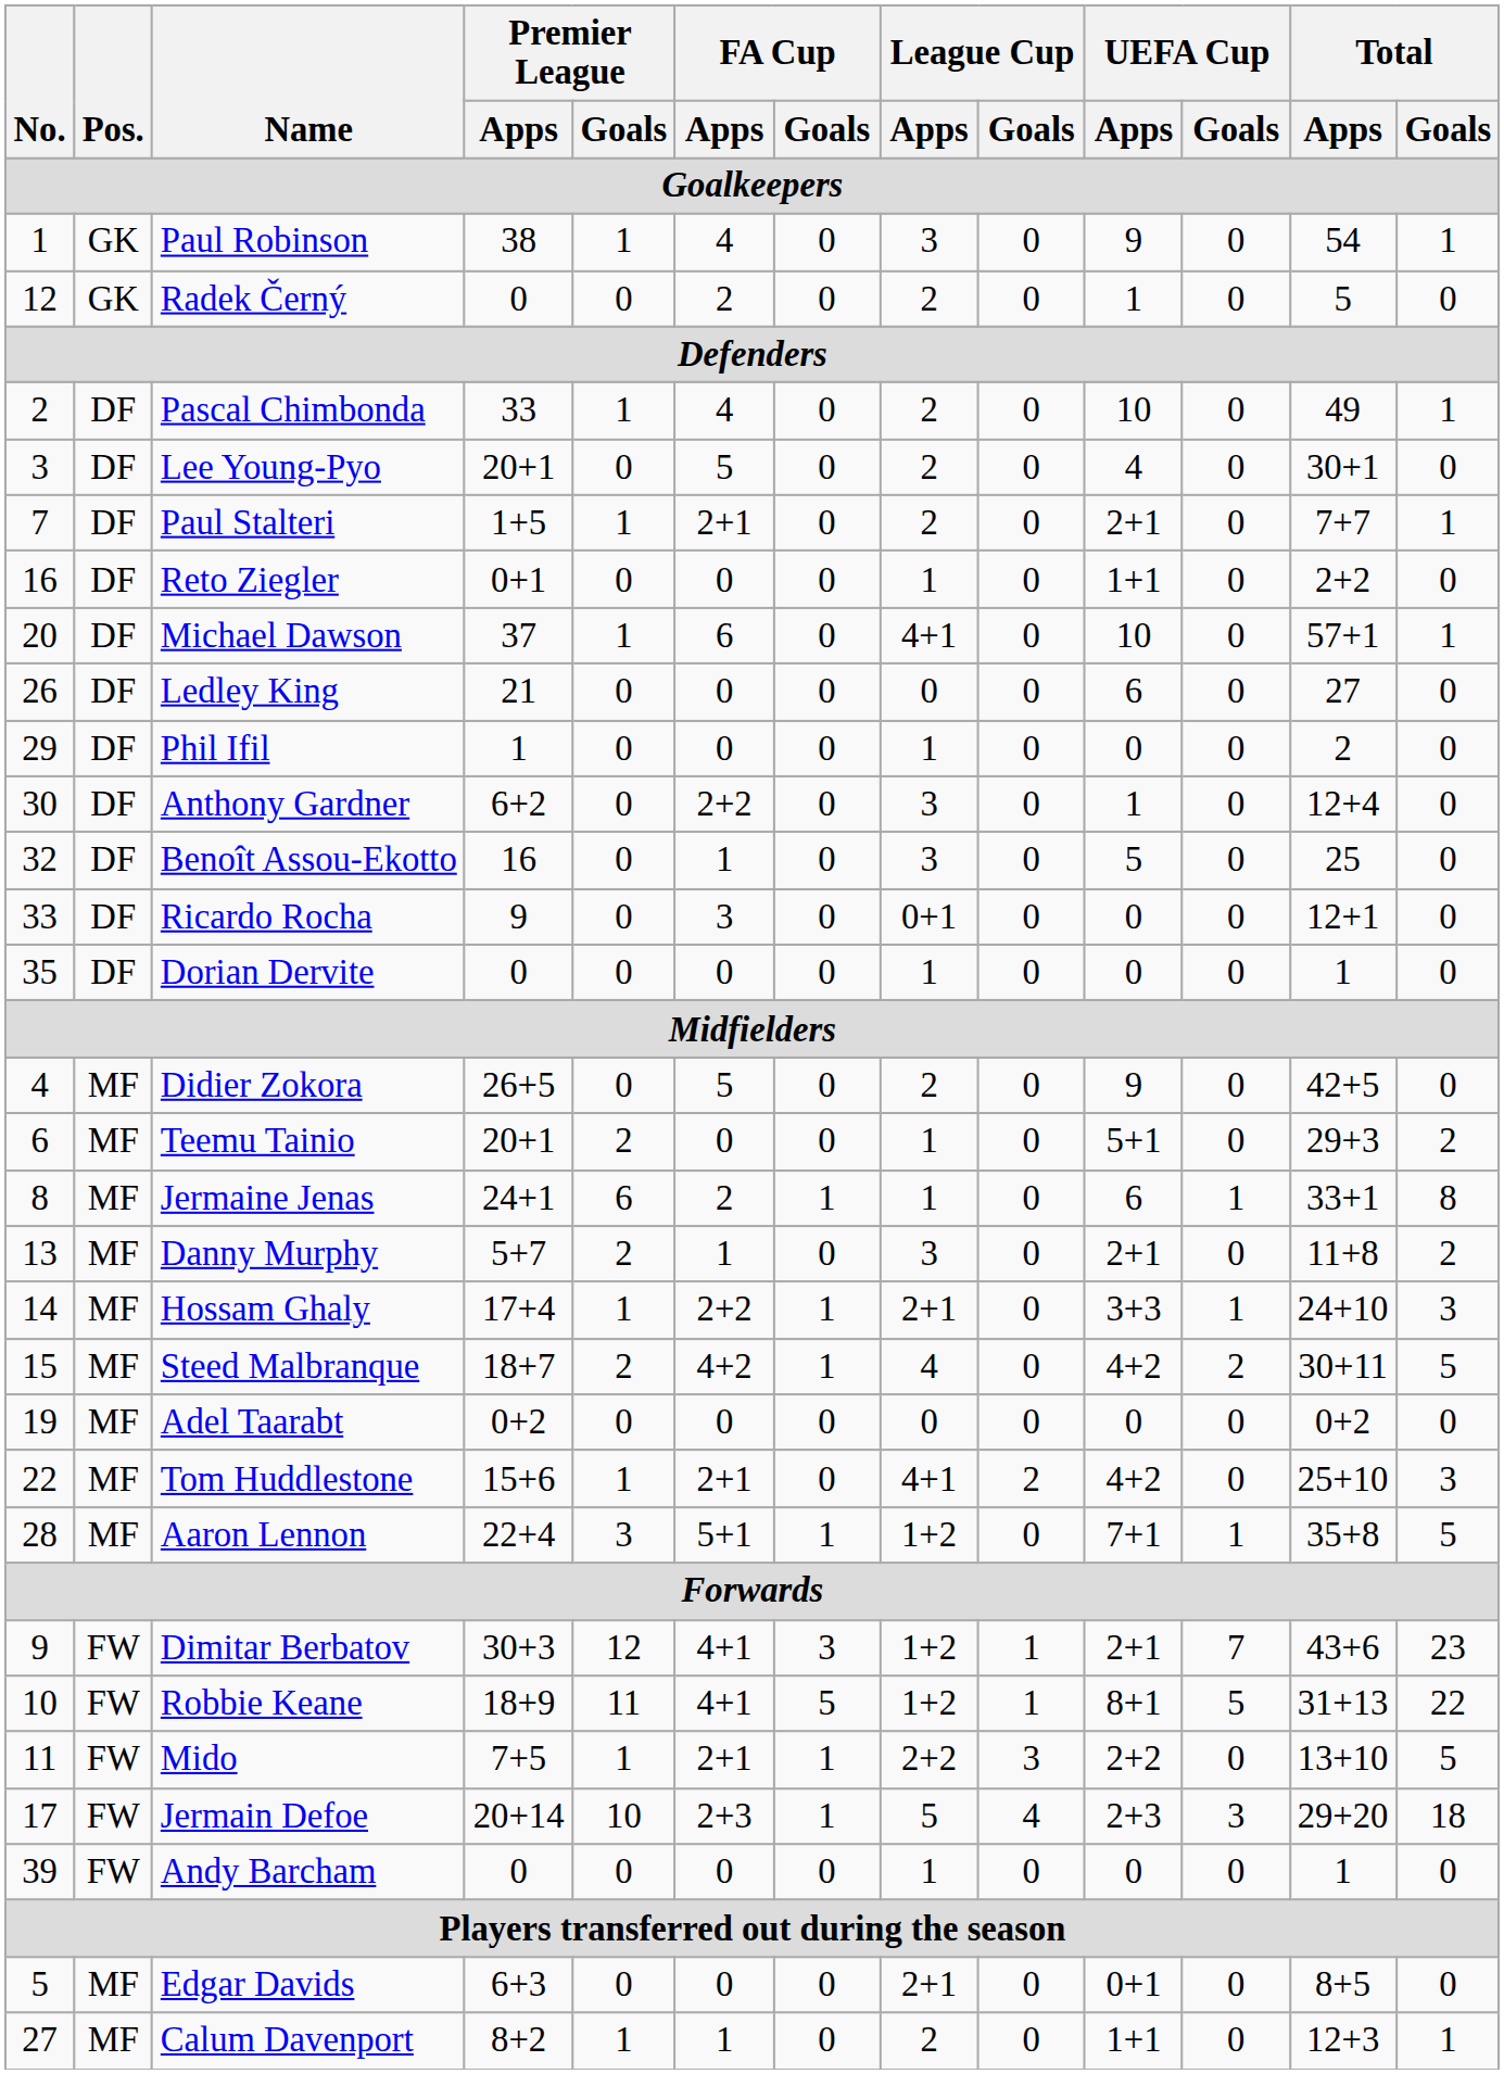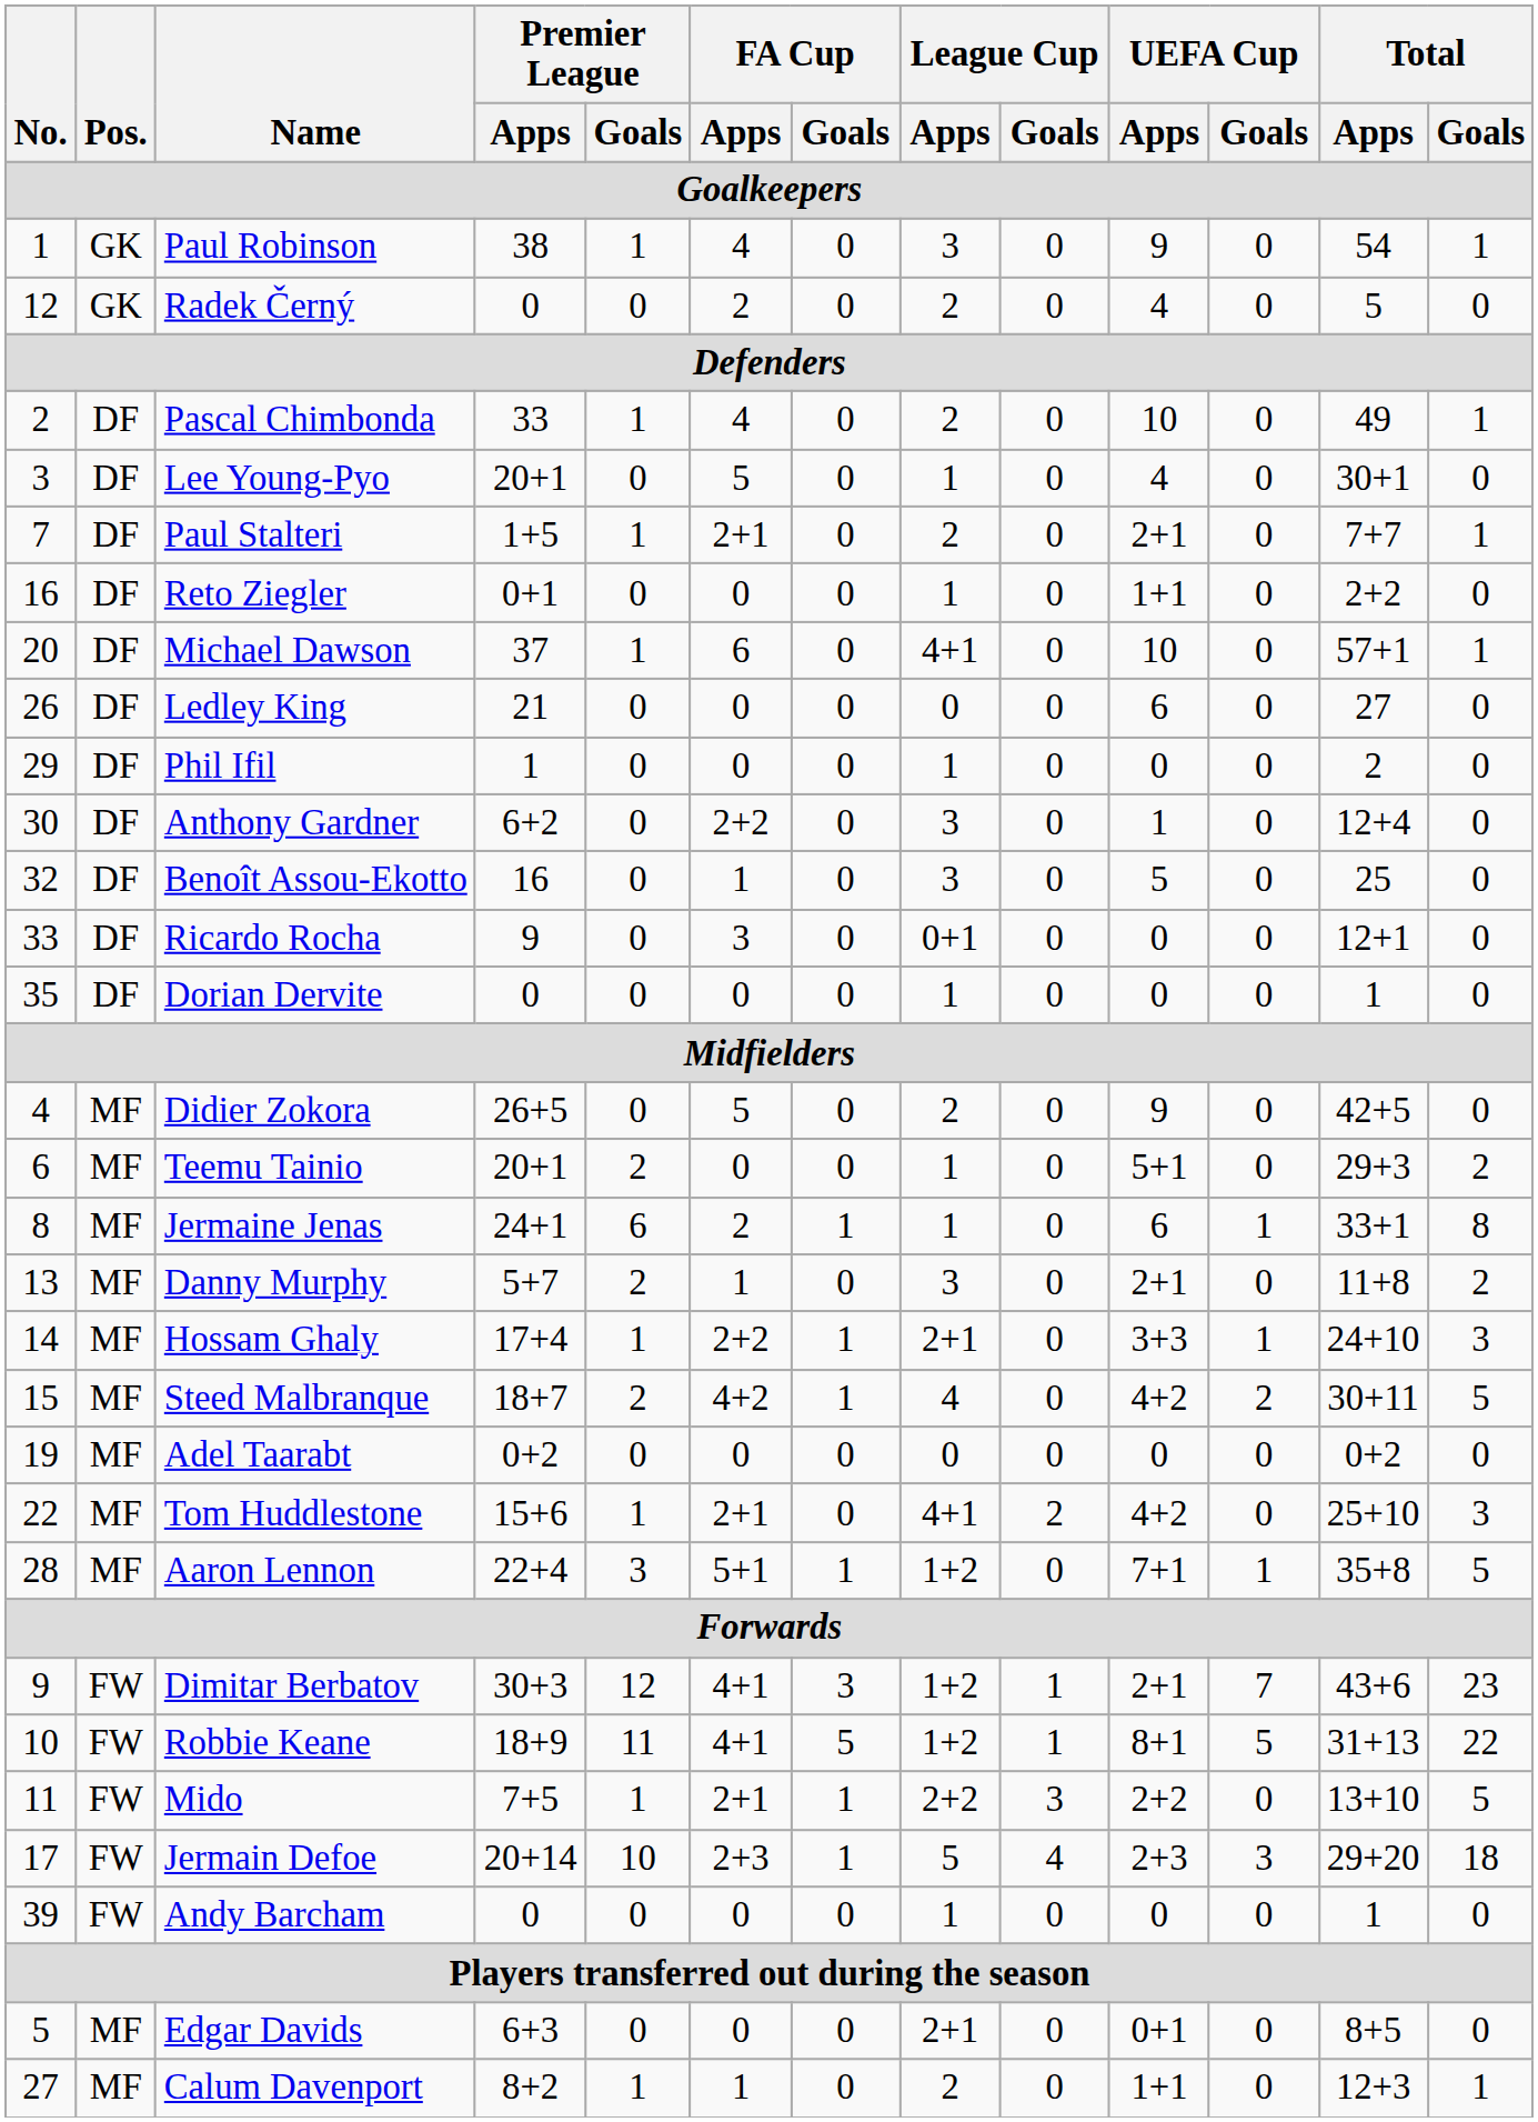Radek Černý | UEFA Cup / Apps: 1 -> 4
Lee Young-Pyo | League Cup / Apps: 2 -> 1
